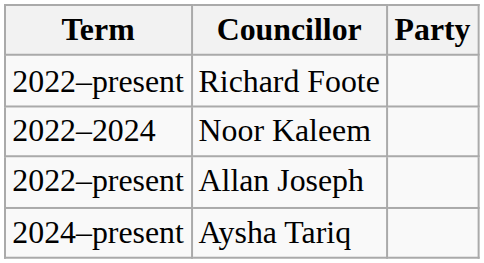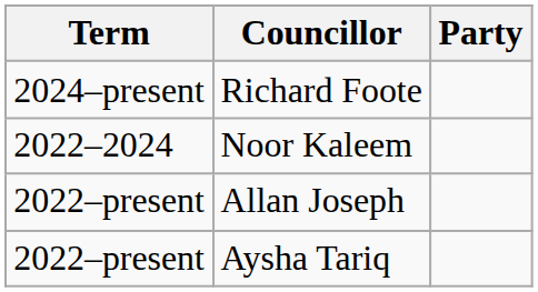Richard Foote | Term: 2022–present -> 2024–present
Aysha Tariq | Term: 2024–present -> 2022–present
